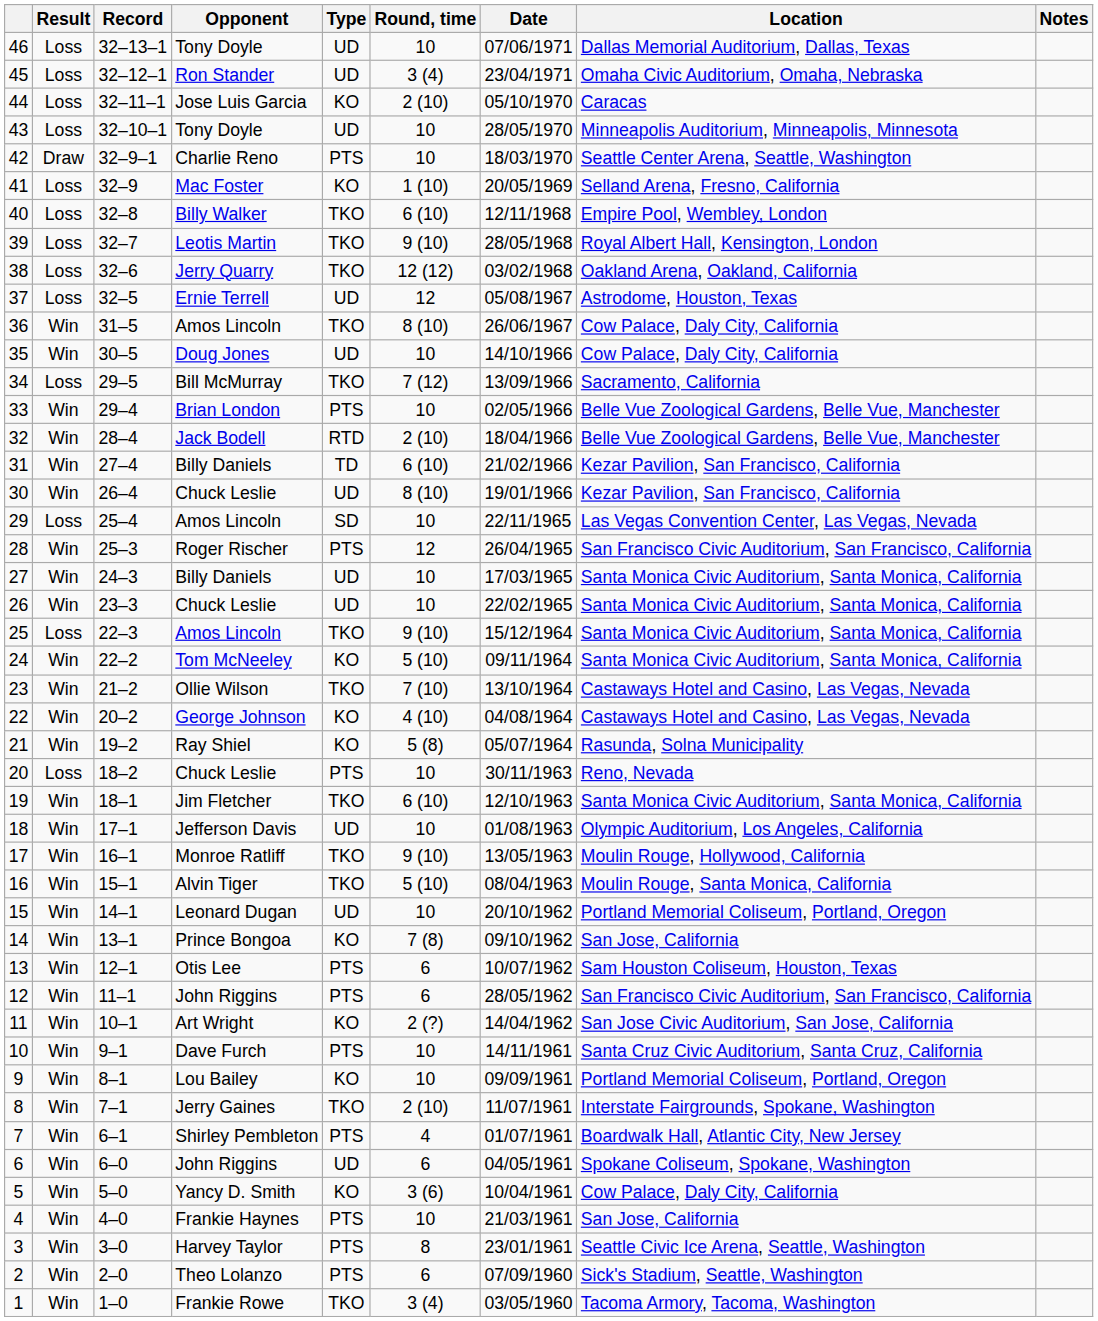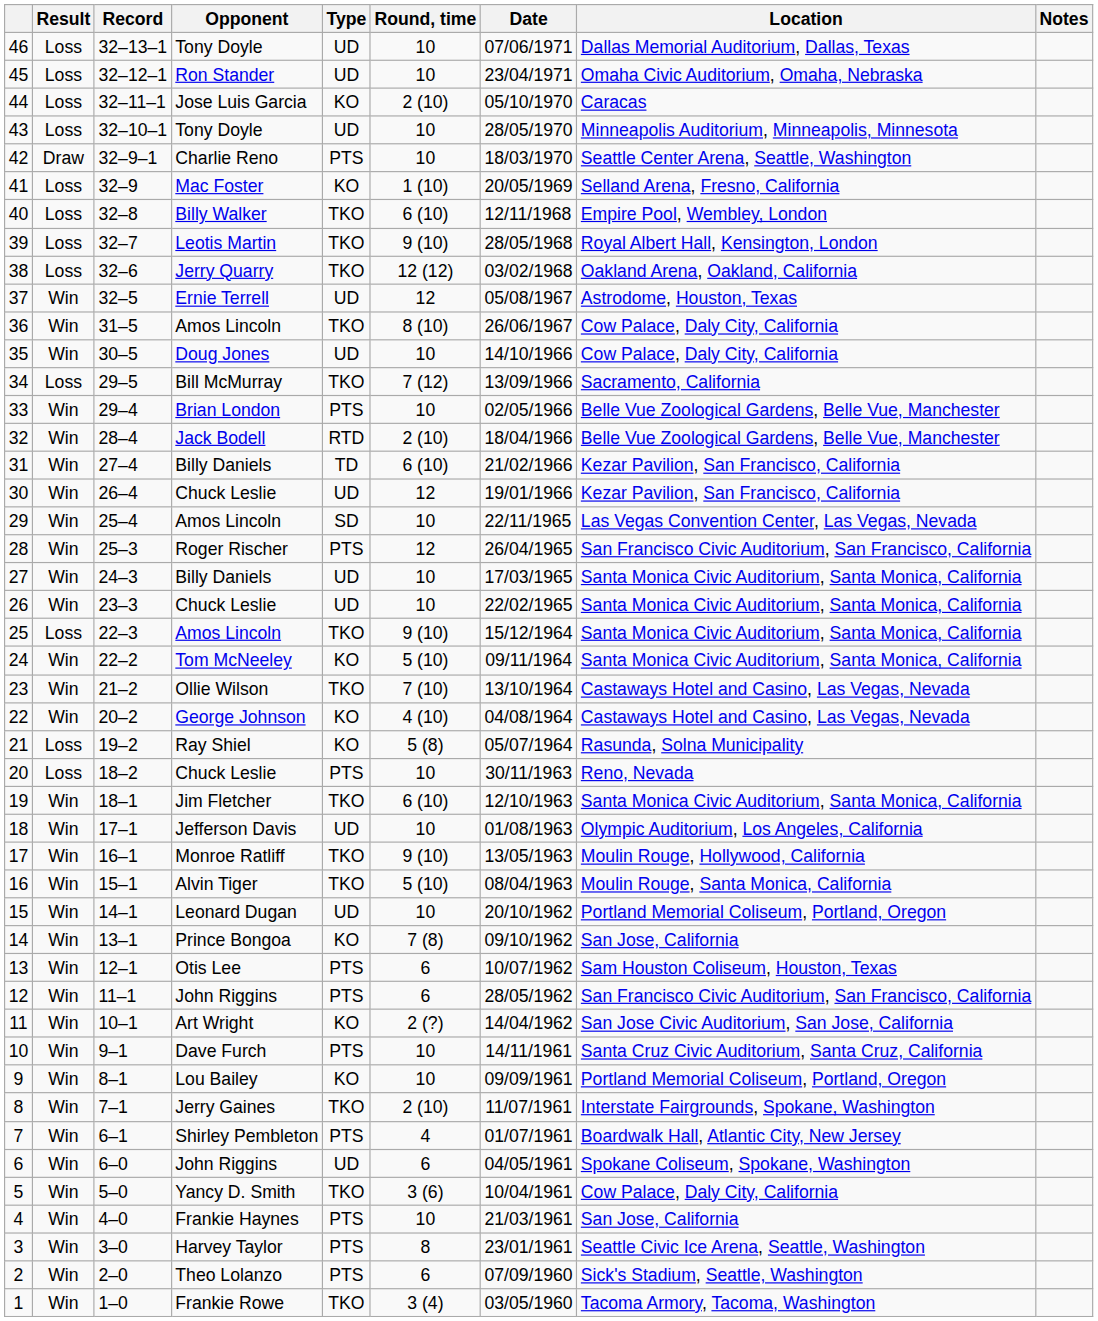45 | Round, time: 3 (4) -> 10
37 | Result: Loss -> Win
30 | Round, time: 8 (10) -> 12
29 | Result: Loss -> Win
21 | Result: Win -> Loss
5 | Type: KO -> TKO
